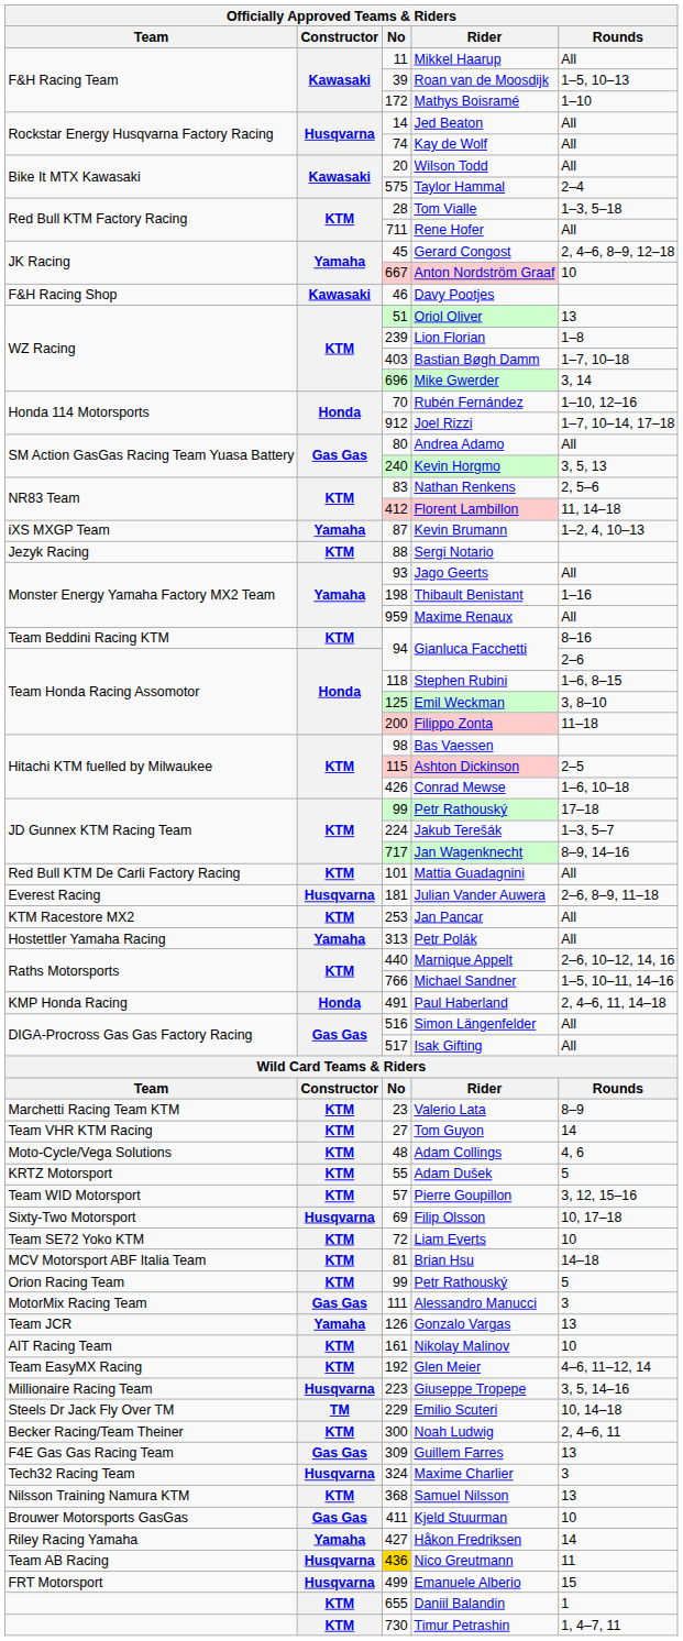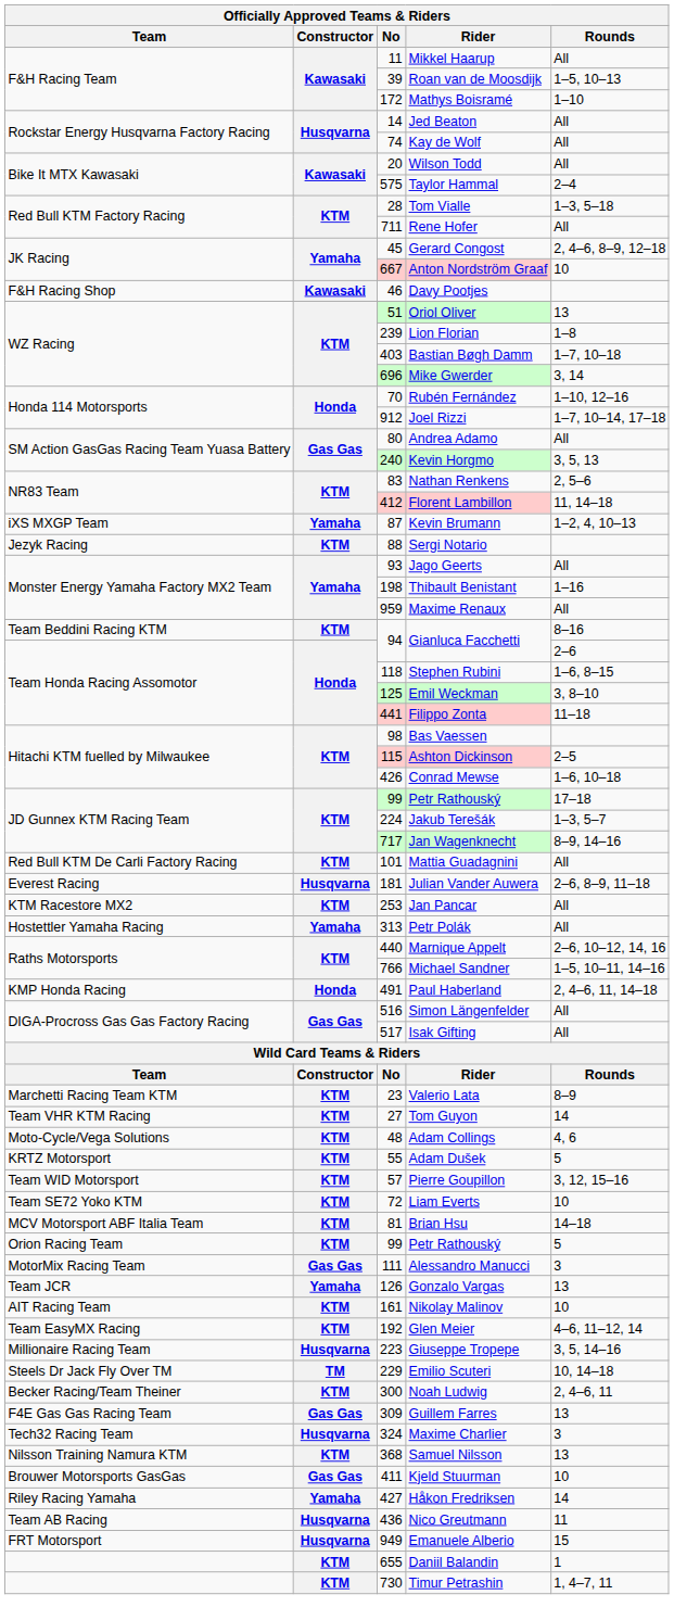Filippo Zonta | No: 200 -> 441
- row: Sixty-Two Motorsport | Husqvarna | 69 | Filip Olsson | 10, 17–18
Nico Greutmann | No: gold background -> no background
Emanuele Alberio | No: 499 -> 949
